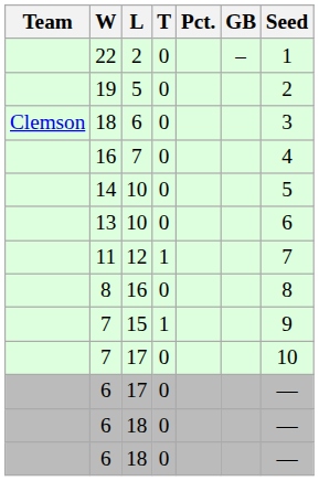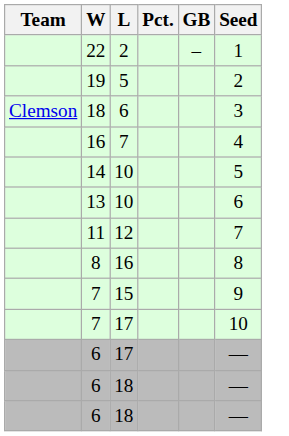- column: T | 0 | 0 | 0 | 0 | 0 | 0 | 1 | 0 | 1 | 0 | 0 | 0 | 0
